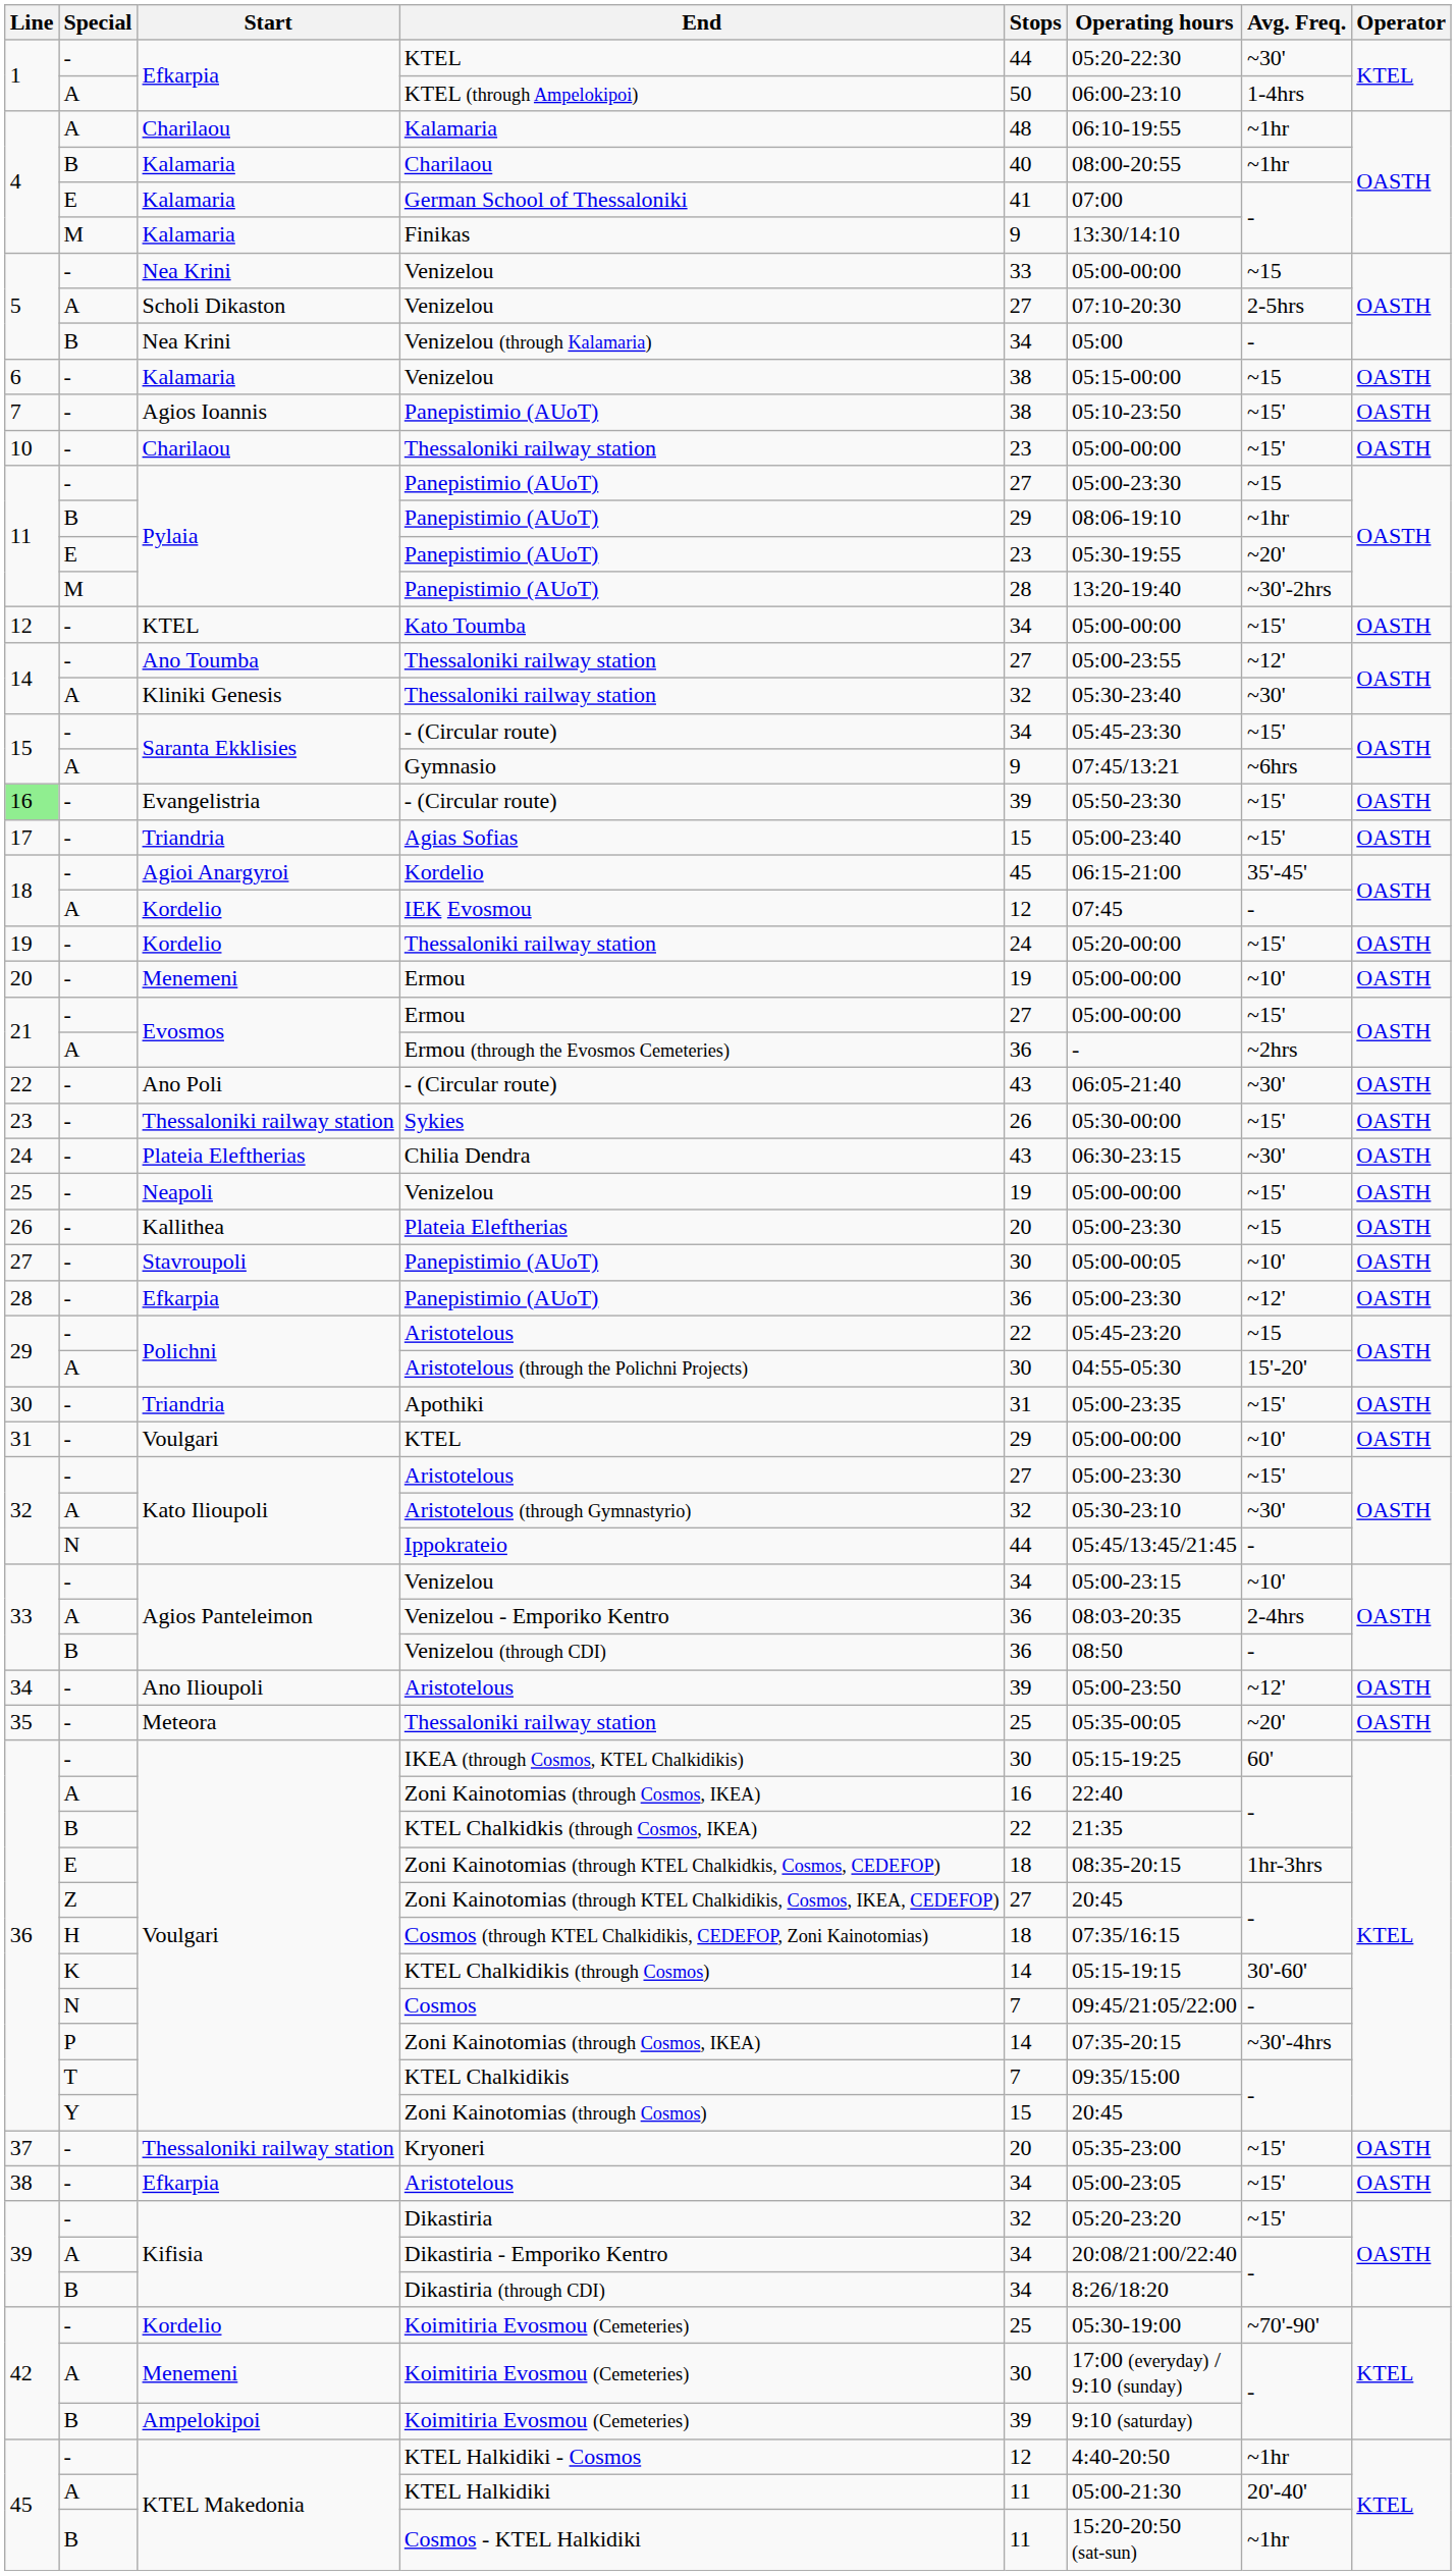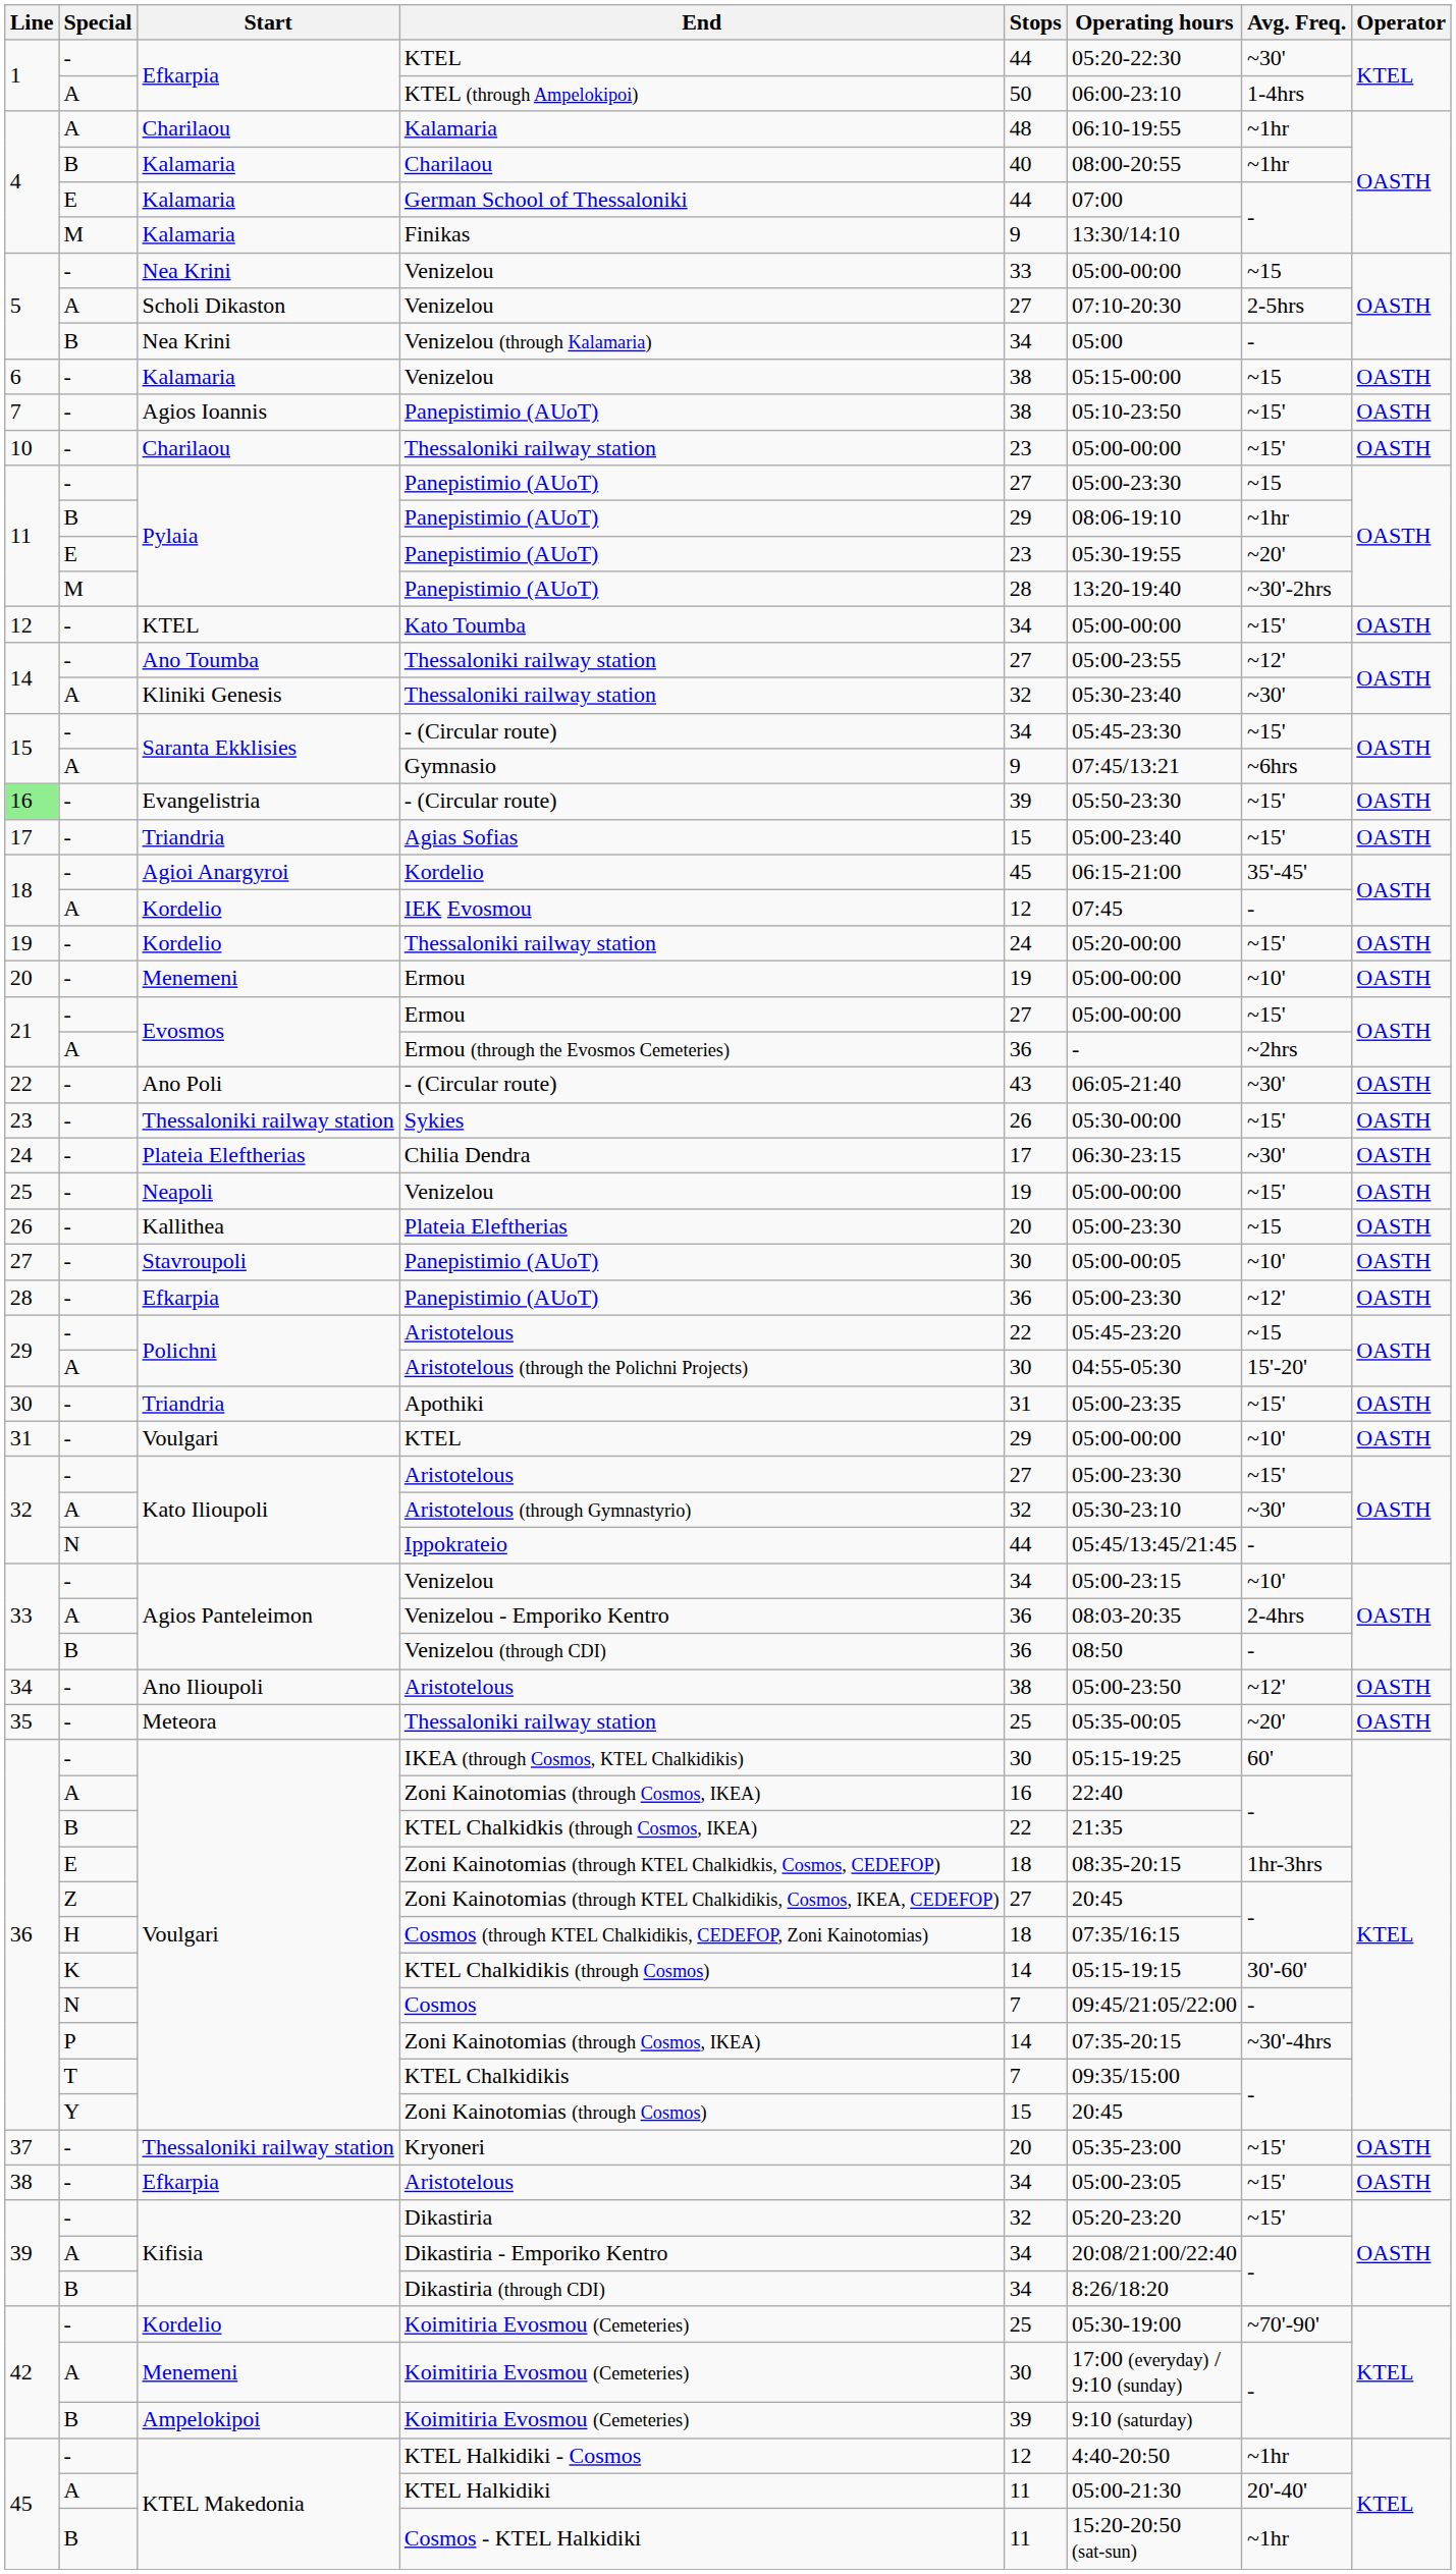German School of Thessaloniki | Stops: 41 -> 44
Chilia Dendra | Stops: 43 -> 17
Ano Ilioupoli / Aristotelous | Stops: 39 -> 38
